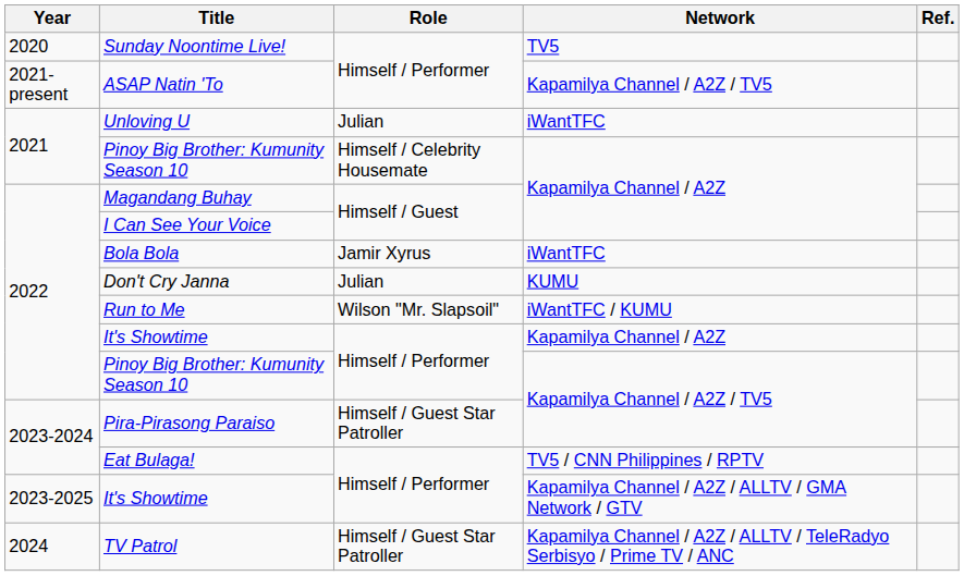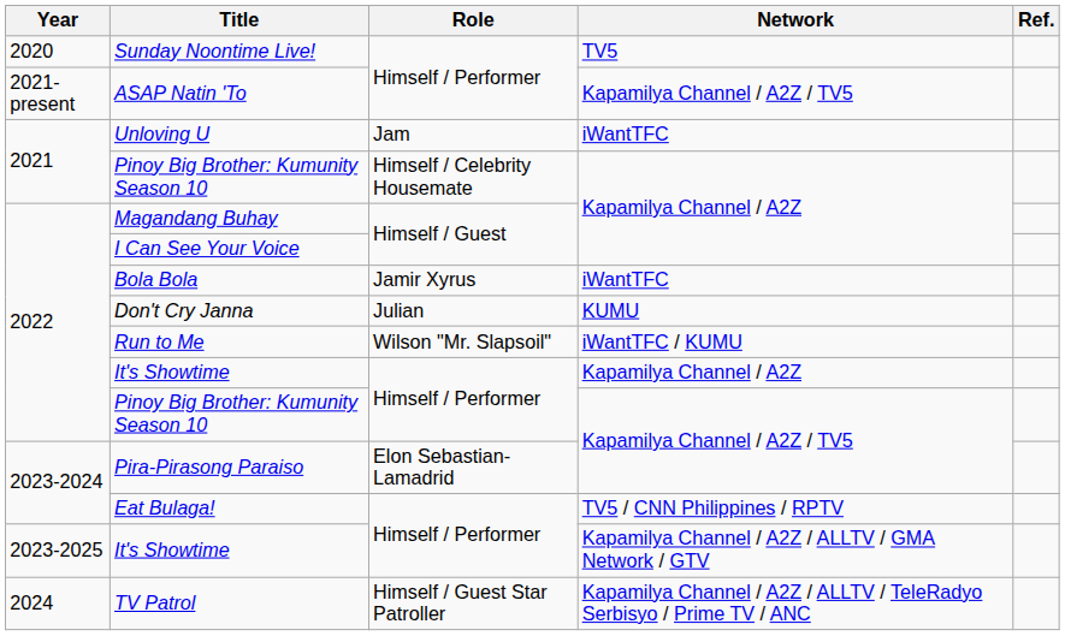Unloving U | Role: Julian -> Jam
Pira-Pirasong Paraiso | Role: Himself / Guest Star Patroller -> Elon Sebastian-Lamadrid
